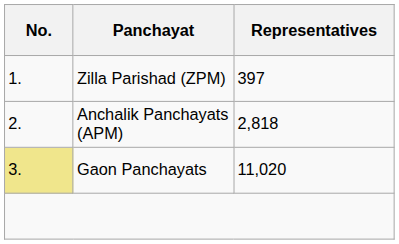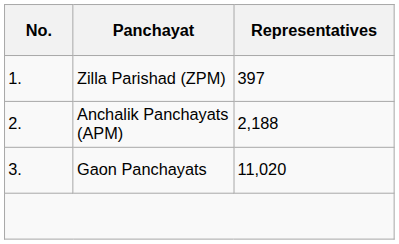Anchalik Panchayats (APM) | Representatives: 2,818 -> 2,188
Gaon Panchayats | No.: khaki background -> no background
